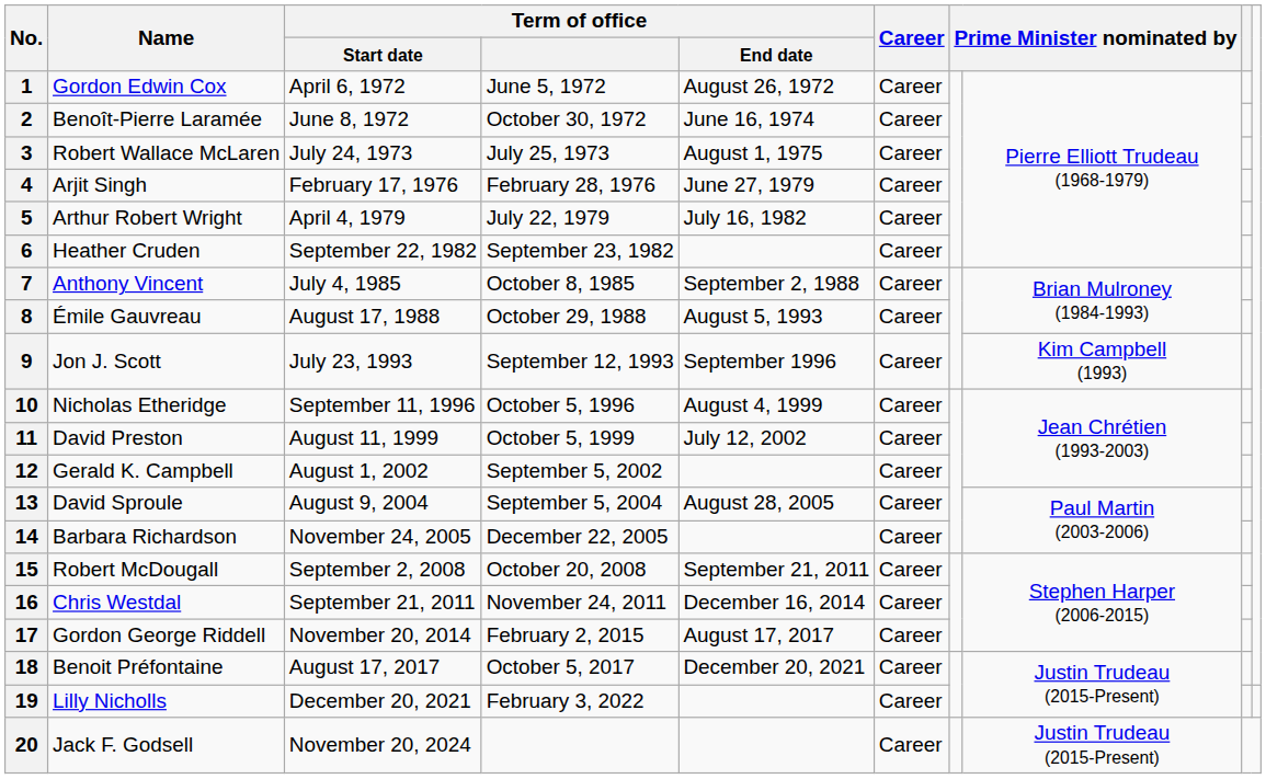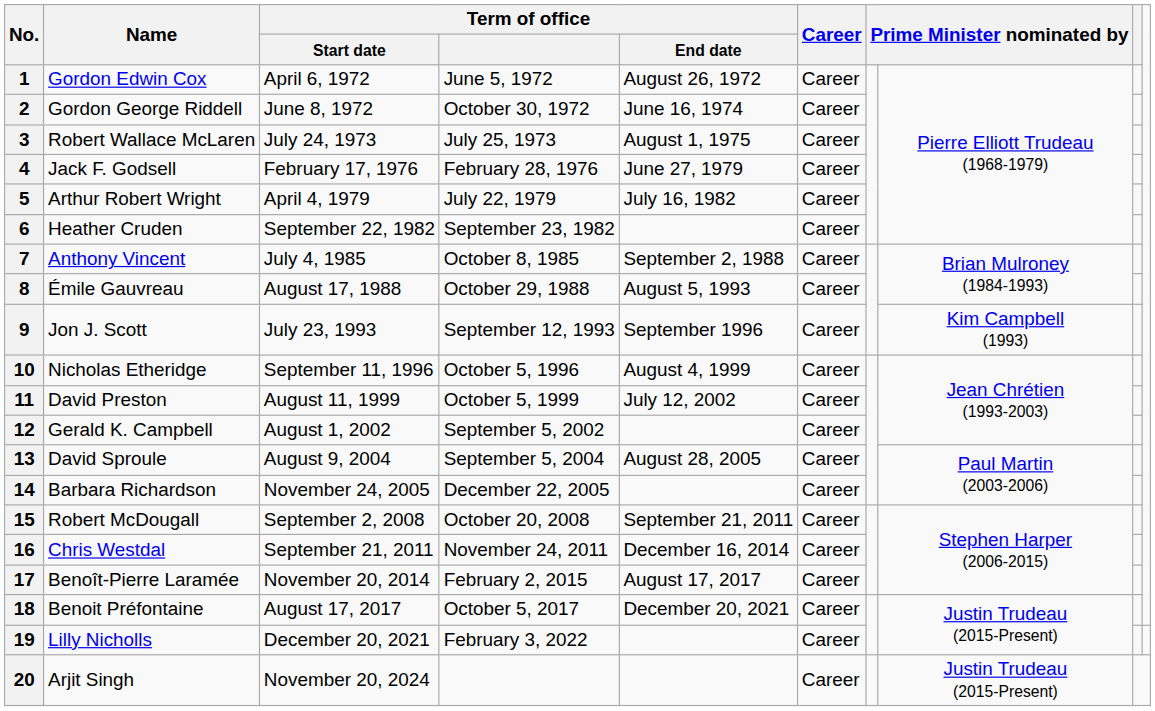2 | Name: Benoît-Pierre Laramée -> Gordon George Riddell
4 | Name: Arjit Singh -> Jack F. Godsell
17 | Name: Gordon George Riddell -> Benoît-Pierre Laramée
20 | Name: Jack F. Godsell -> Arjit Singh
